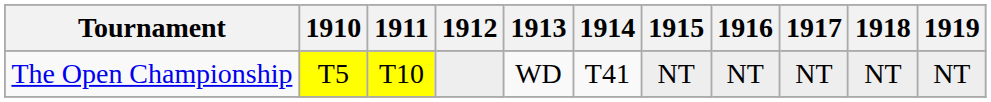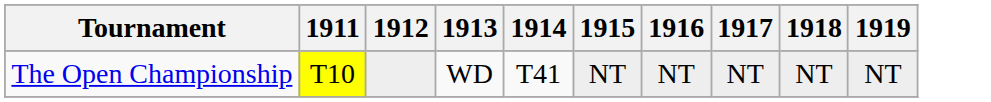- column: 1910 | T5
